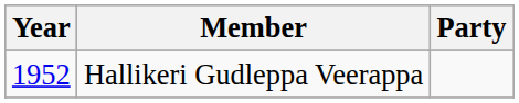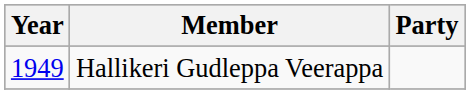Hallikeri Gudleppa Veerappa | Year: 1952 -> 1949
